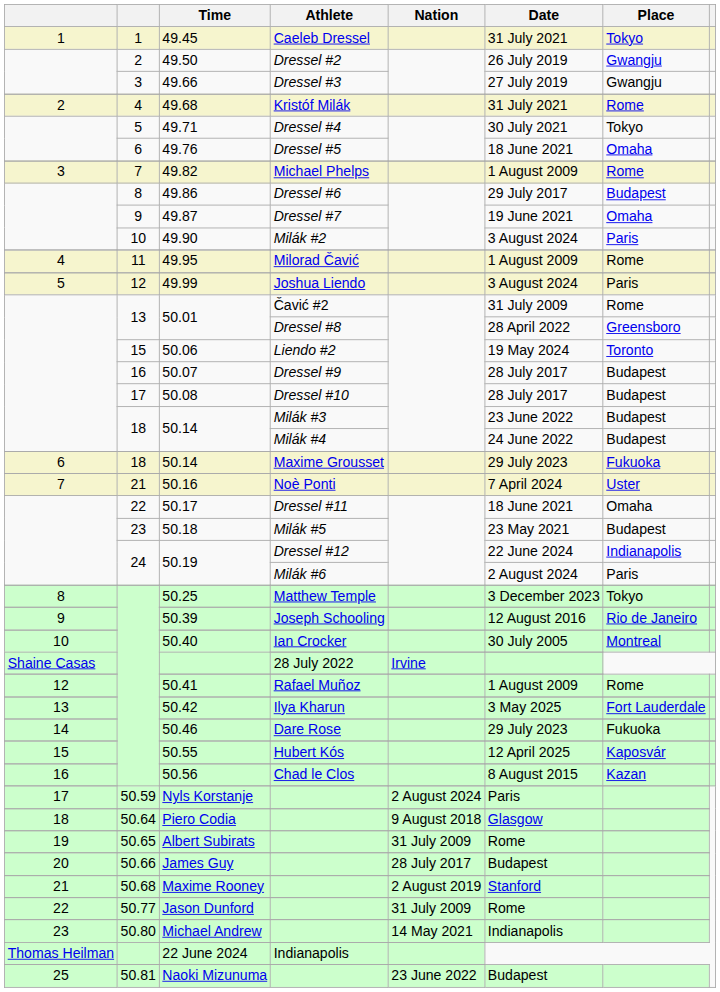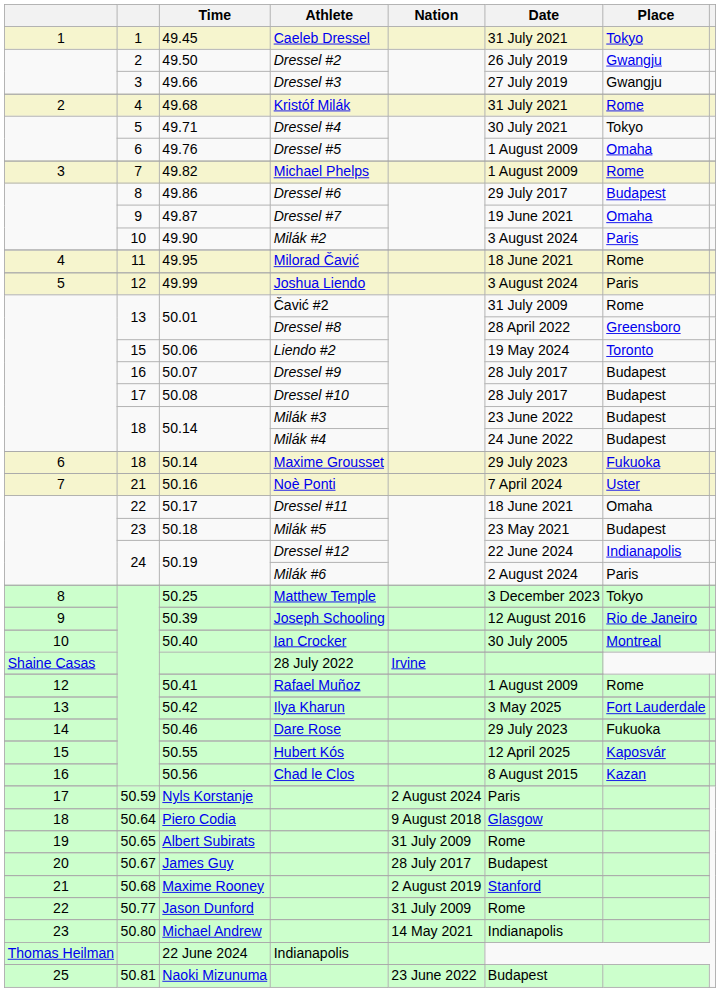49.76 | Date: 18 June 2021 -> 1 August 2009
49.95 | Date: 1 August 2009 -> 18 June 2021
James Guy | column 2: 50.66 -> 50.67
